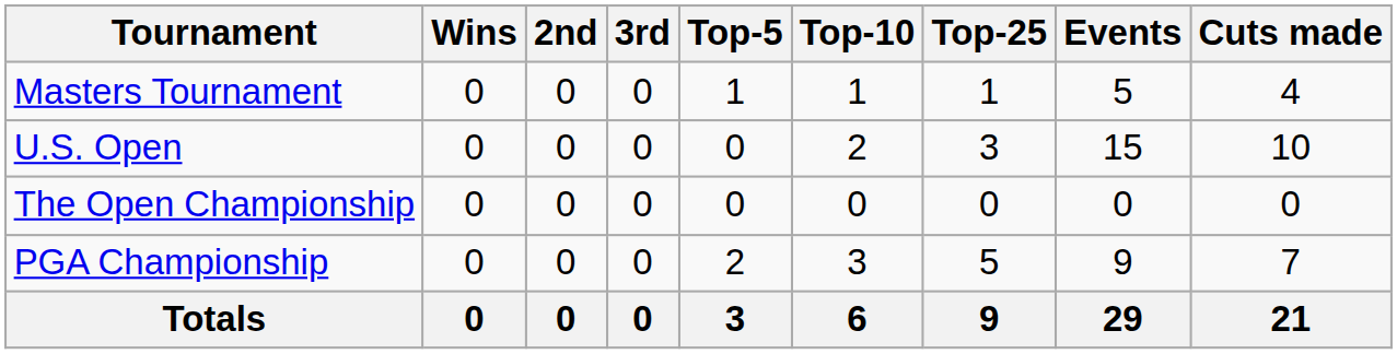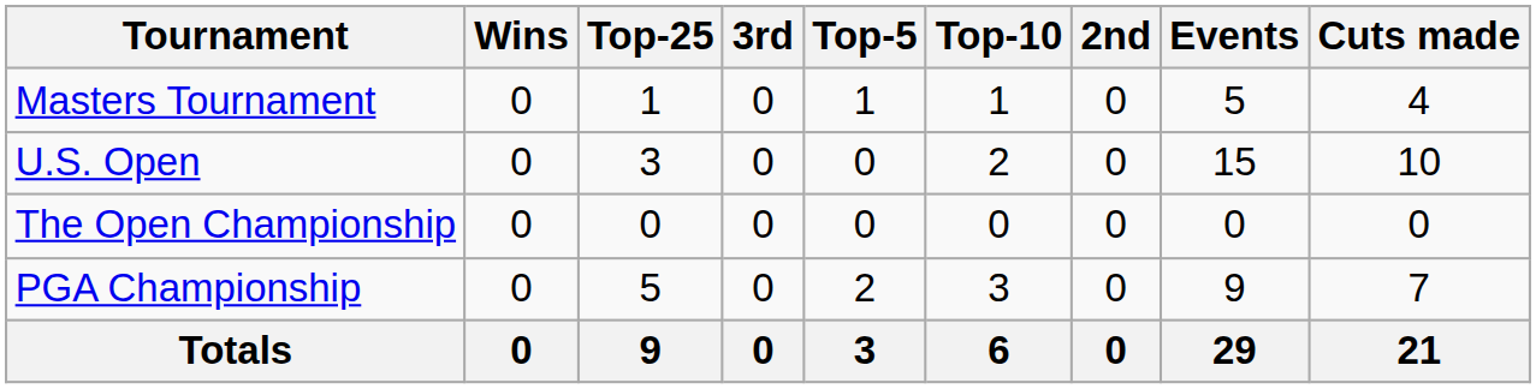columns swapped: 2nd <-> Top-25
